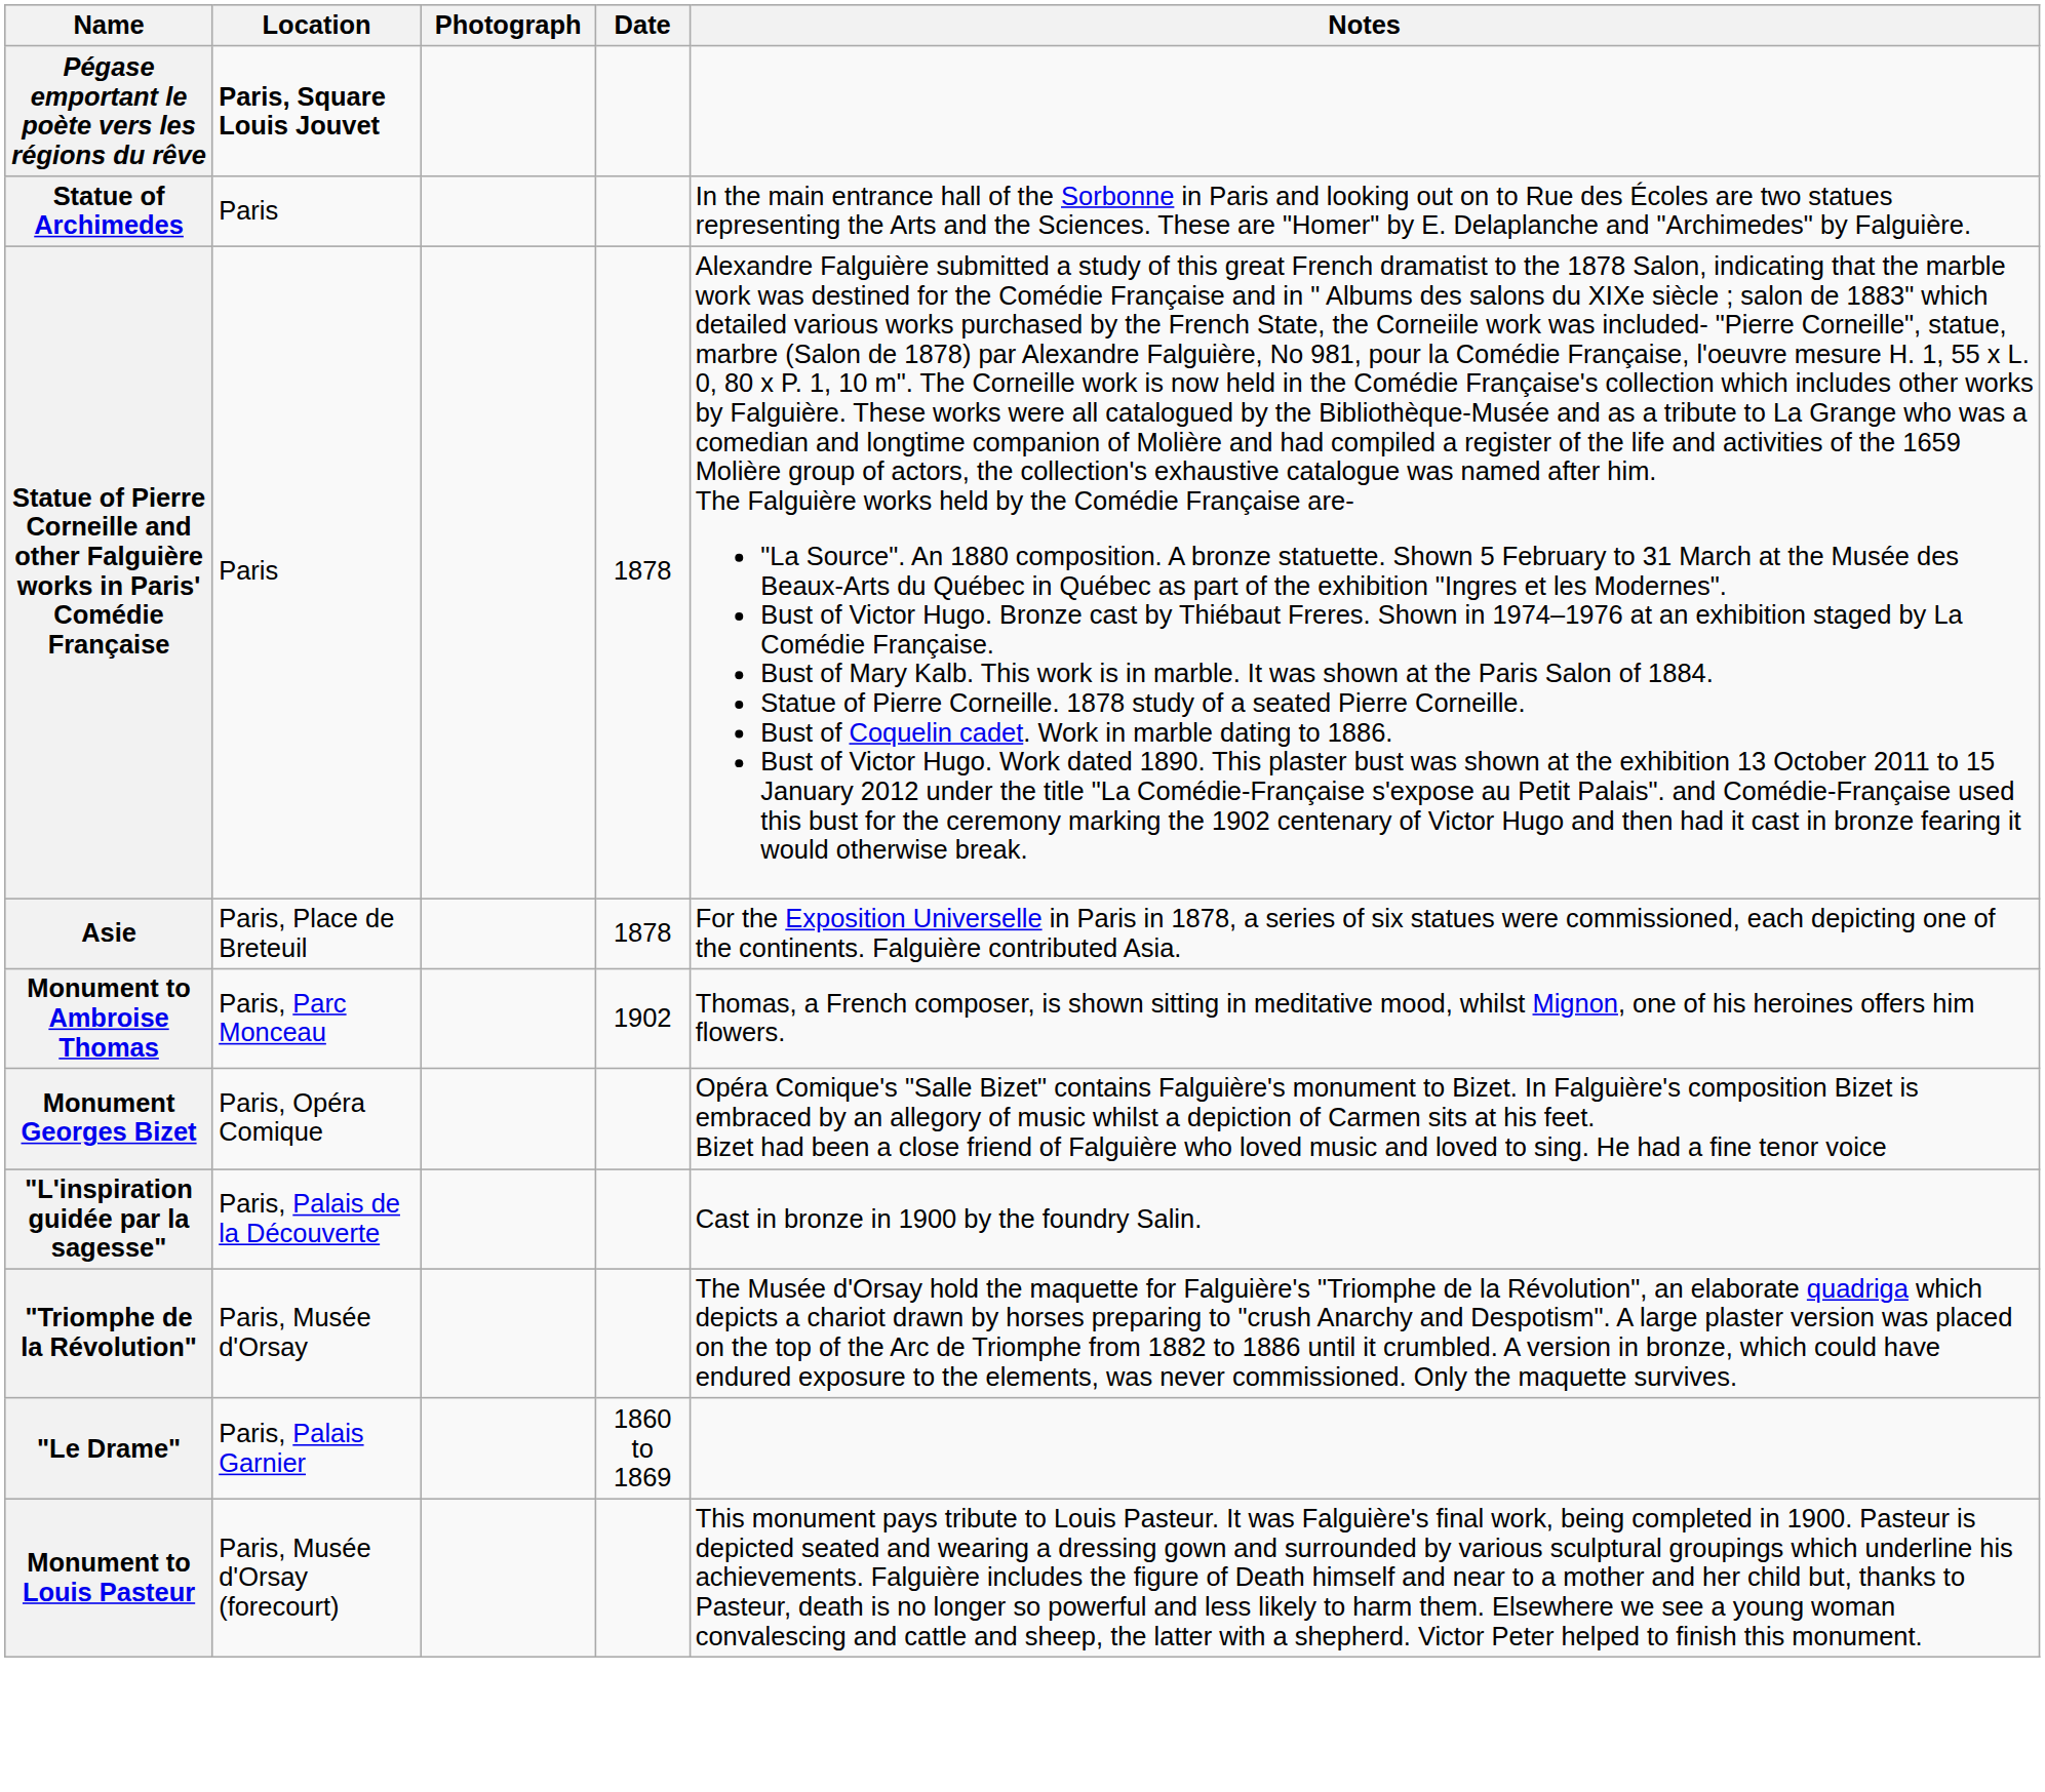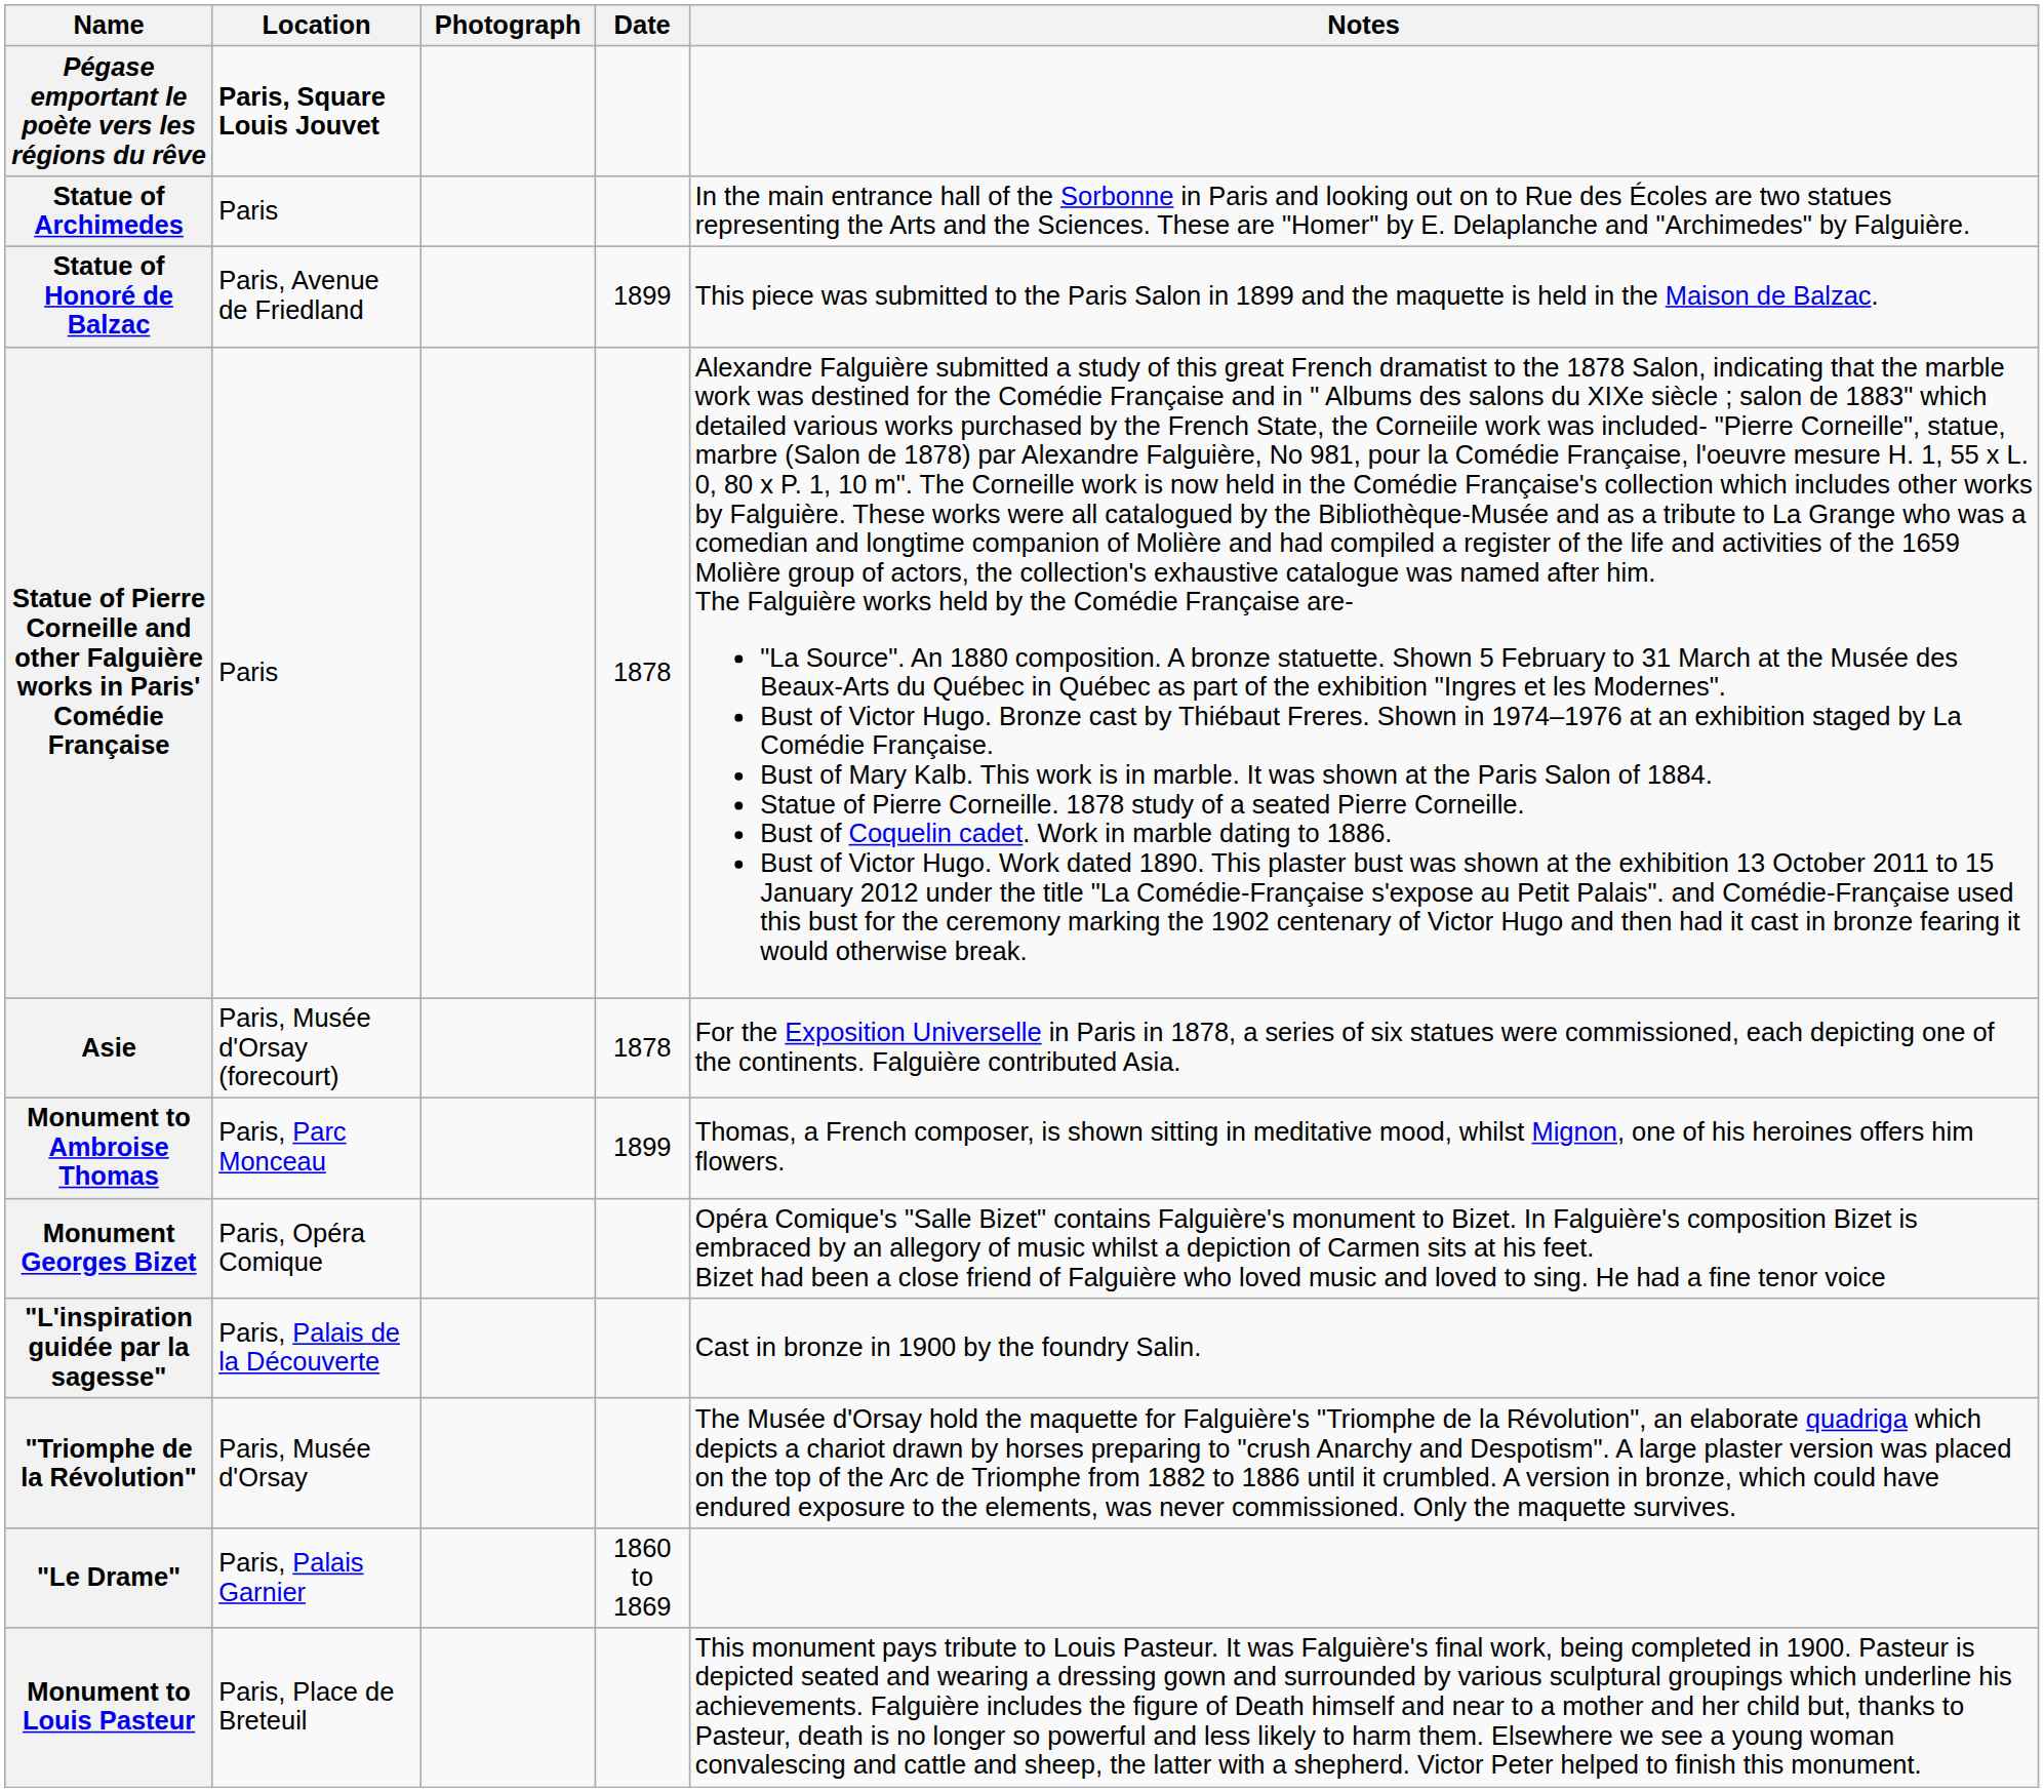+ row: Statue of Honoré de Balzac | Paris, Avenue de Friedland | 1899 | This piece was submitted to the Paris Salon in 1899 and the maquette is held in the Maison de Balzac.
Asie | Location: Paris, Place de Breteuil -> Paris, Musée d'Orsay (forecourt)
Monument to Ambroise Thomas | Date: 1902 -> 1899
Monument to Louis Pasteur | Location: Paris, Musée d'Orsay (forecourt) -> Paris, Place de Breteuil
